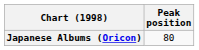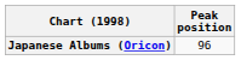Japanese Albums (Oricon) | Peak position: 80 -> 96
